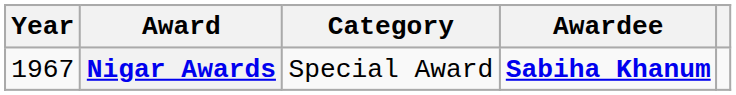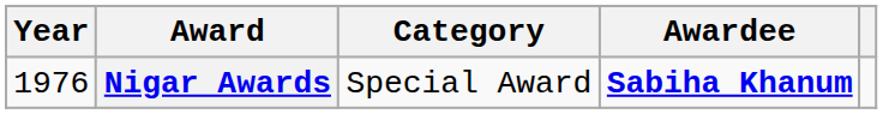Nigar Awards | Year: 1967 -> 1976
